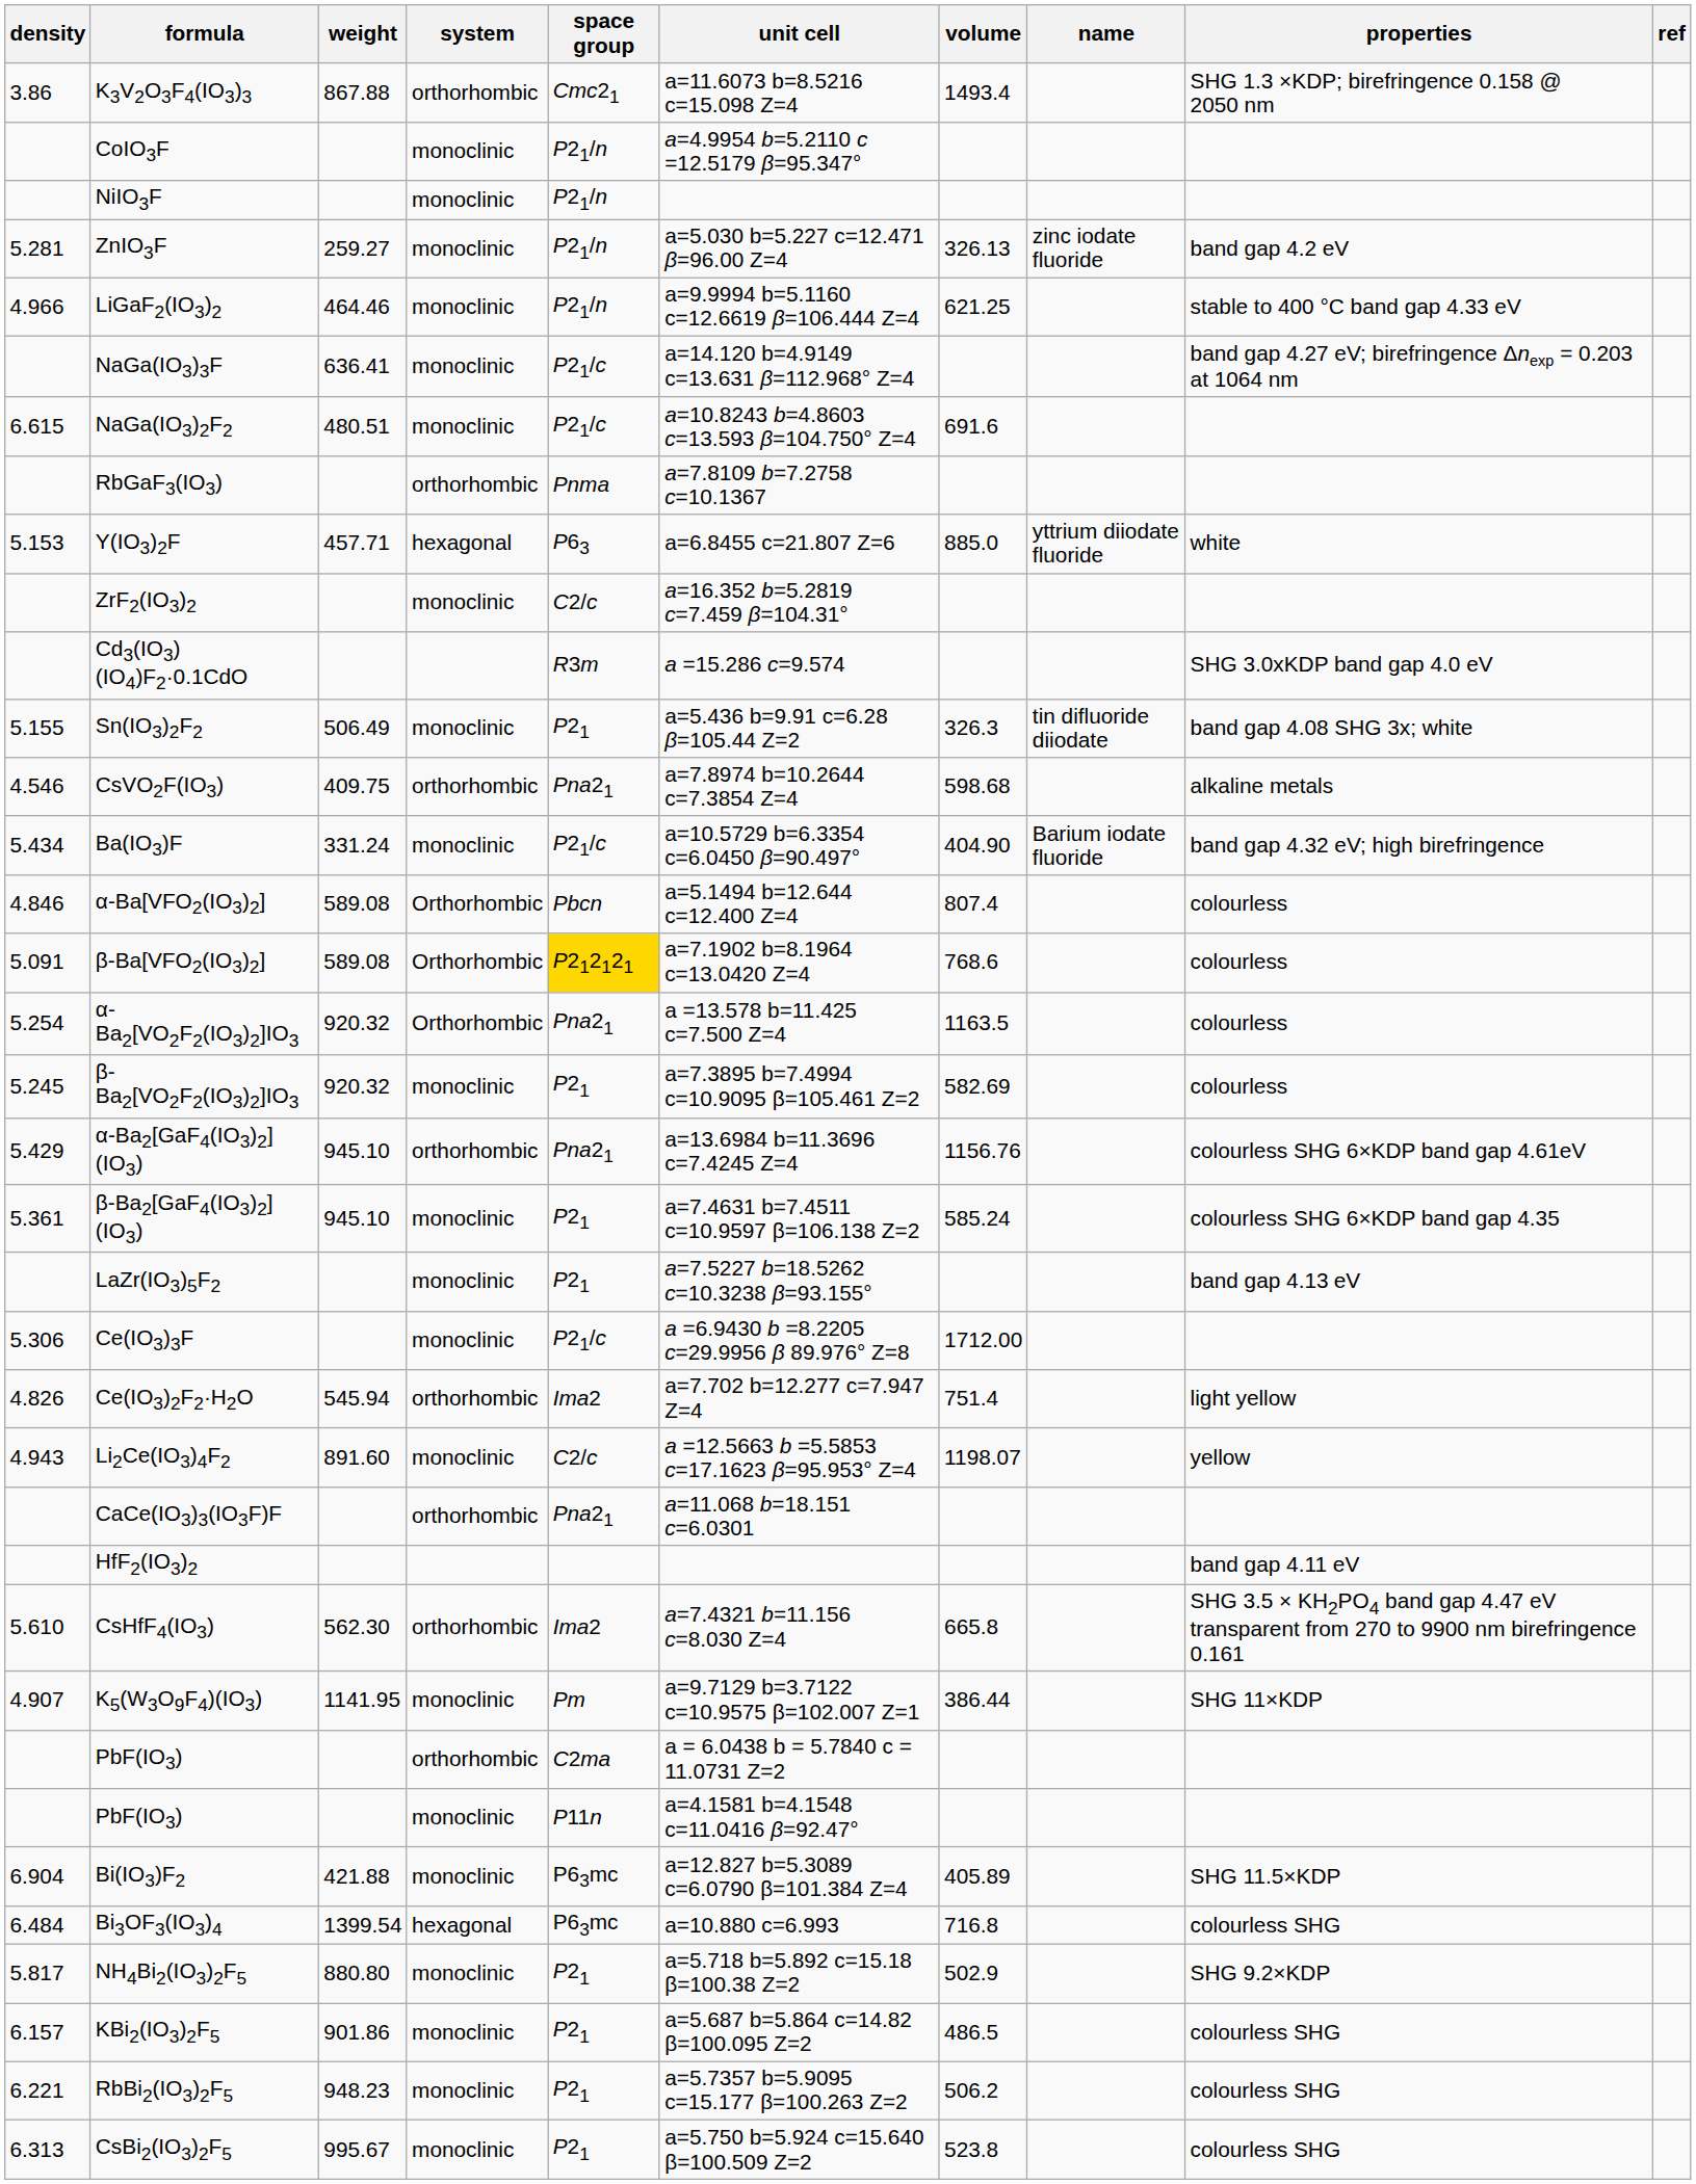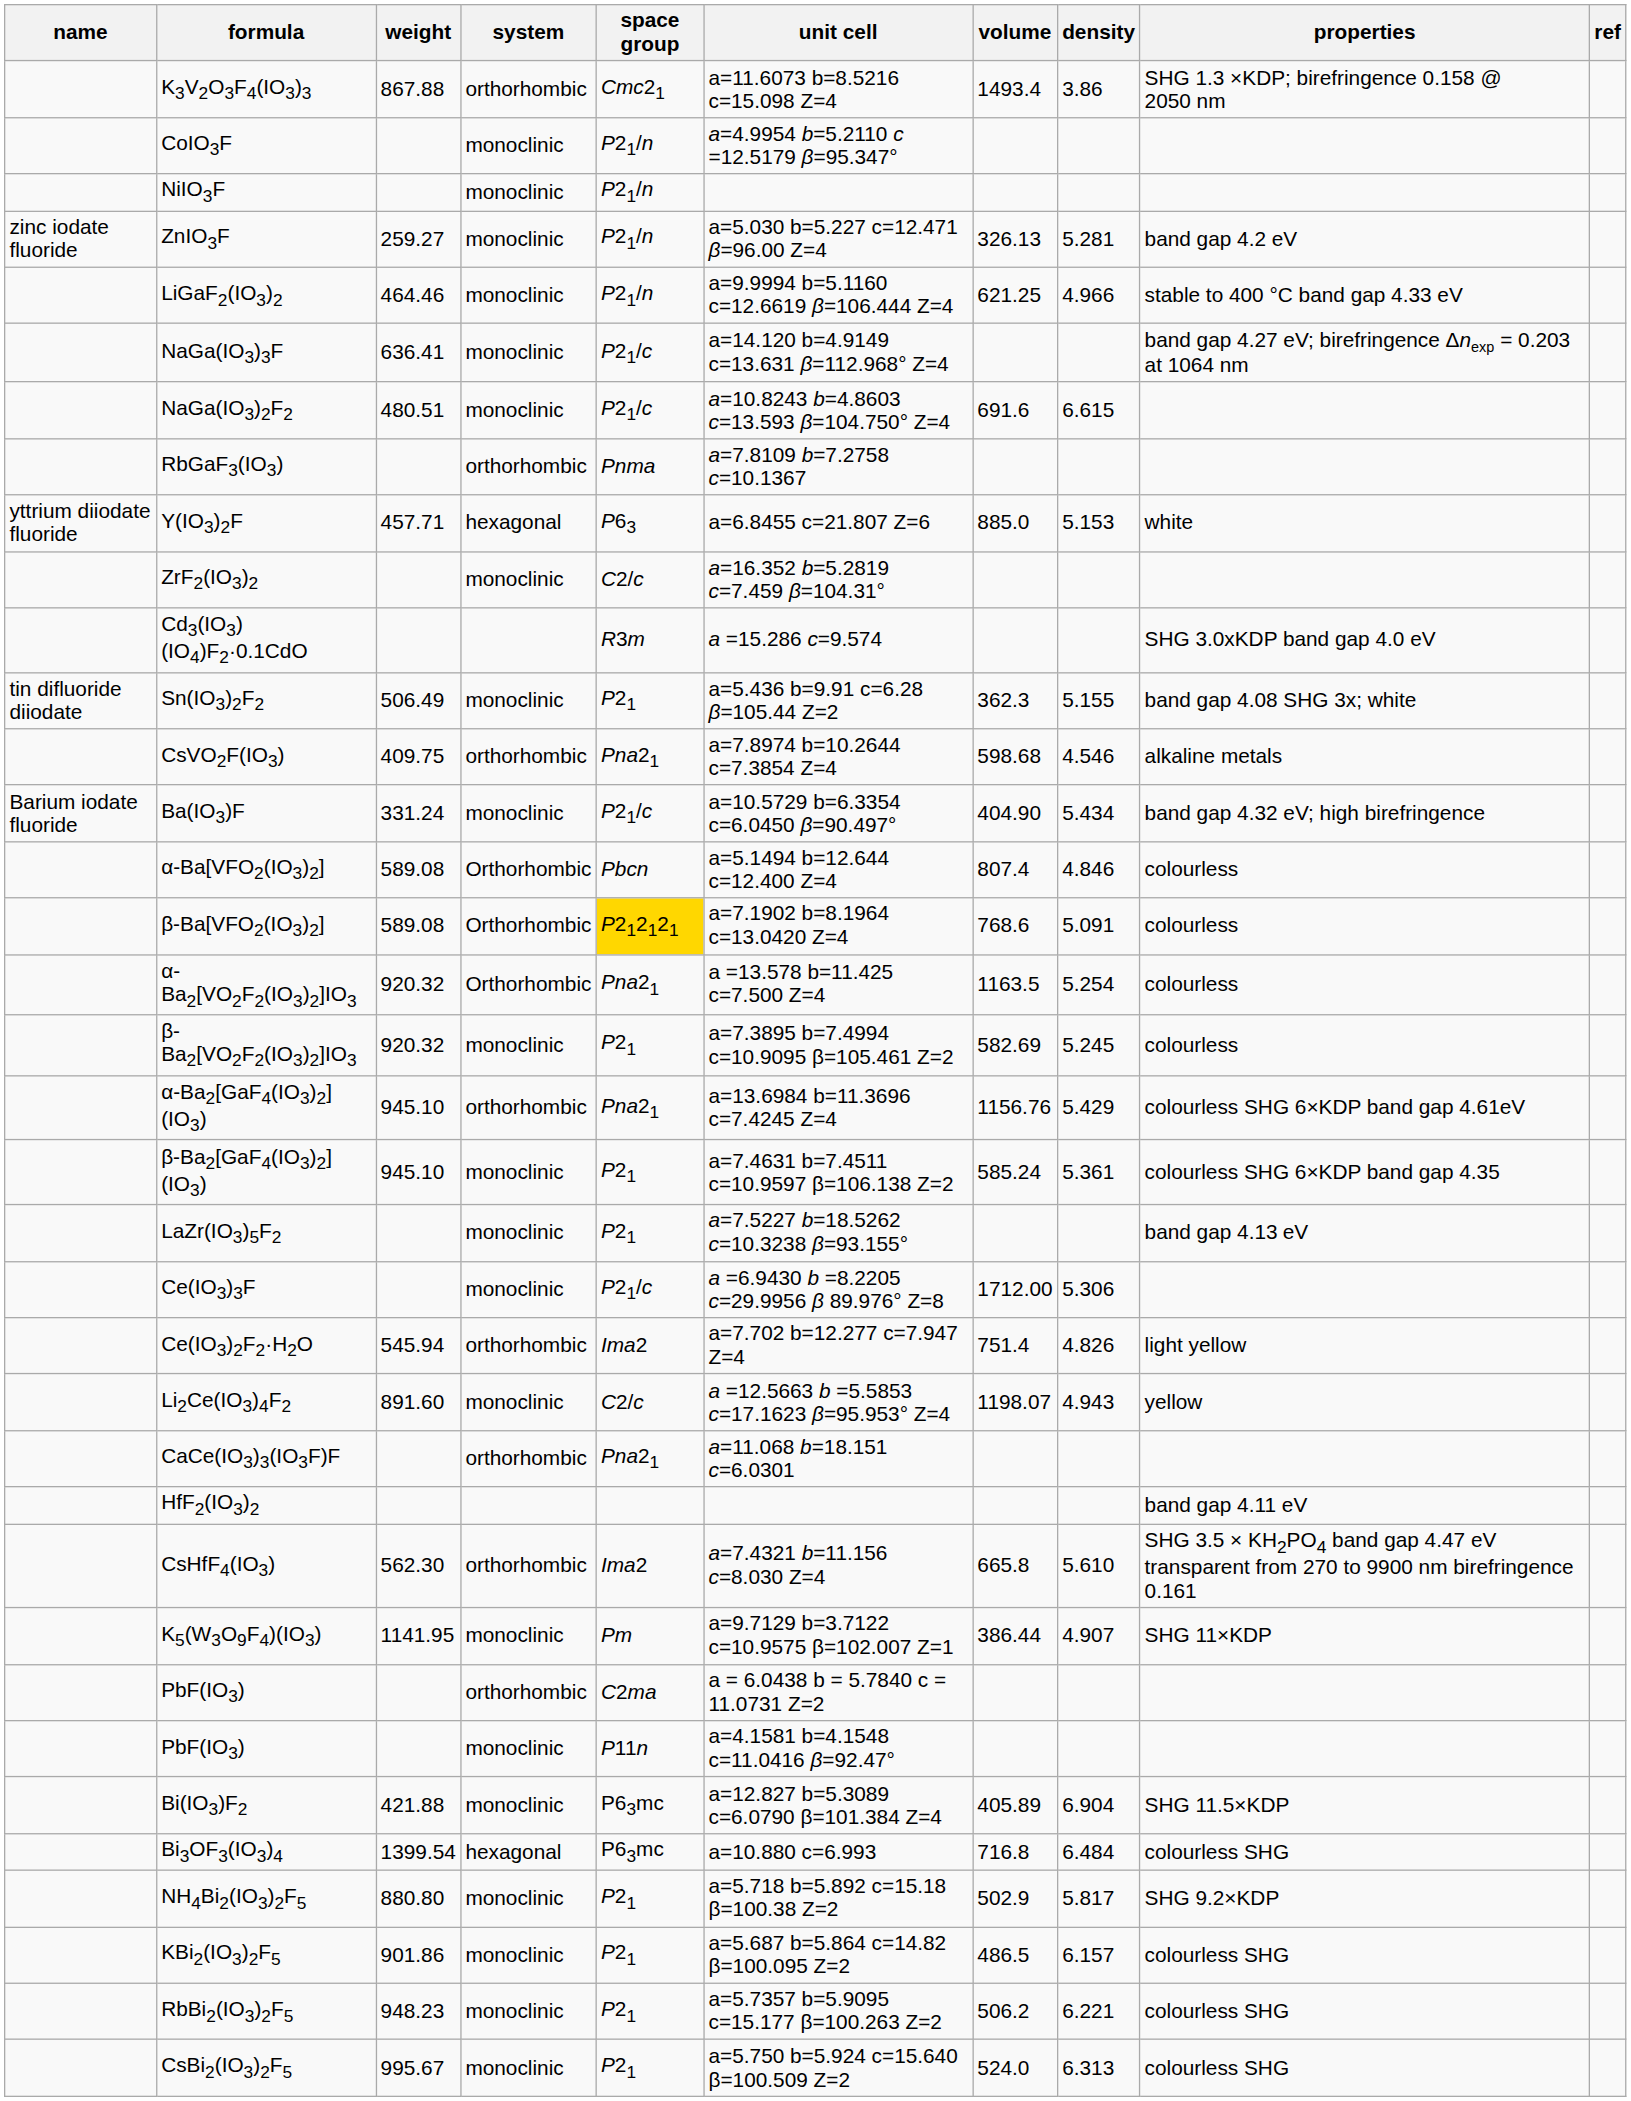columns swapped: name <-> density
Sn(IO3)2F2 | volume: 326.3 -> 362.3
CsBi2(IO3)2F5 | volume: 523.8 -> 524.0
